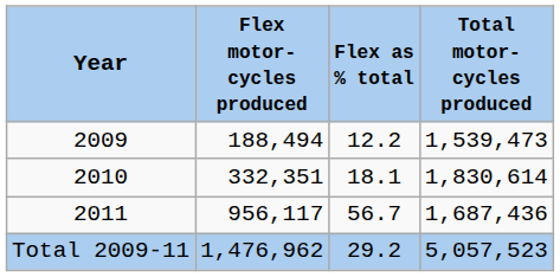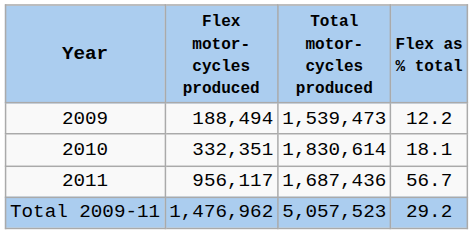columns swapped: Total motor- cycles produced <-> Flex as % total
